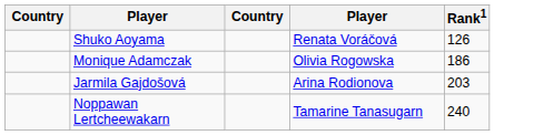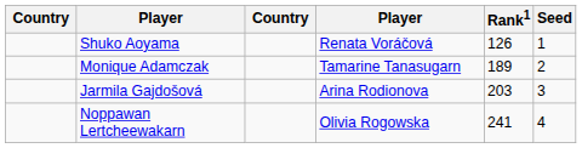+ column: Seed | 1 | 2 | 3 | 4
Monique Adamczak | column 4: Olivia Rogowska -> Tamarine Tanasugarn
Monique Adamczak | Rank1: 186 -> 189
Noppawan Lertcheewakarn | column 4: Tamarine Tanasugarn -> Olivia Rogowska
Noppawan Lertcheewakarn | Rank1: 240 -> 241
